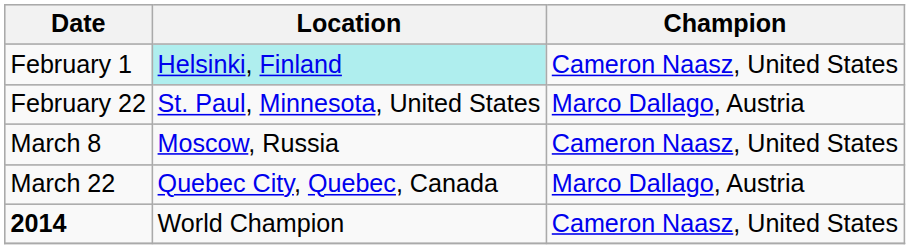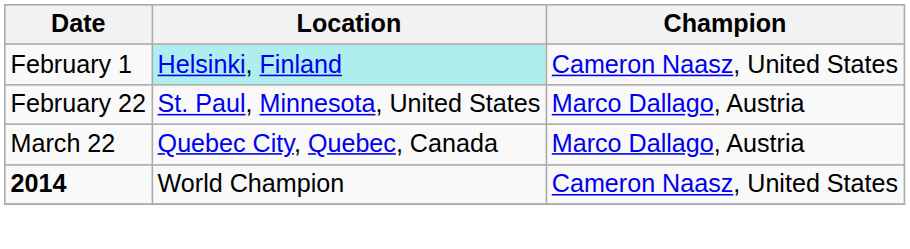- row: March 8 | Moscow, Russia | Cameron Naasz, United States
